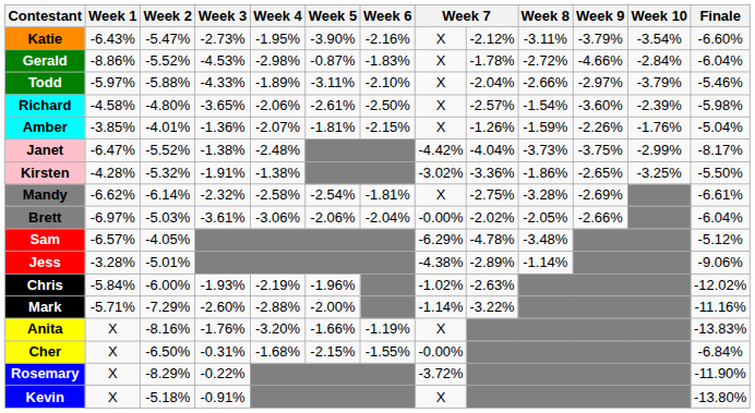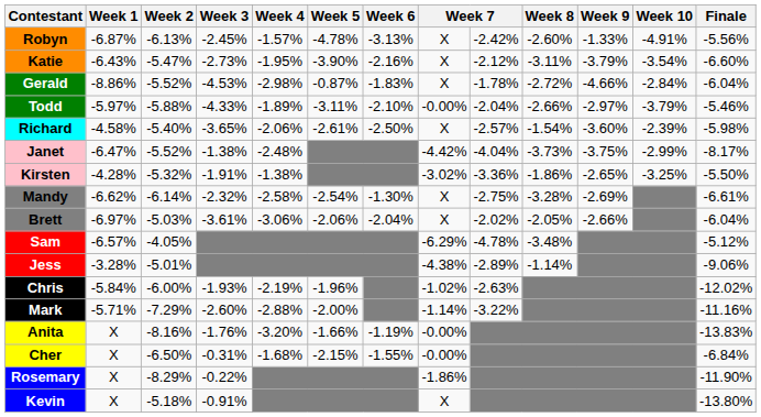+ row: Robyn | -6.87% | -6.13% | -2.45% | -1.57% | -4.78% | -3.13% | X | -2.42% | -2.60% | -1.33% | -4.91% | -5.56%
Todd | column 8: X -> -0.00%
Richard | Week 2: -4.80% -> -5.40%
- row: Amber | -3.85% | -4.01% | -1.36% | -2.07% | -1.81% | -2.15% | X | -1.26% | -1.59% | -2.26% | -1.76% | -5.04%
Mandy | Week 6: -1.81% -> -1.30%
Brett | column 8: -0.00% -> X
Anita | column 8: X -> -0.00%
Rosemary | column 8: -3.72% -> -1.86%
